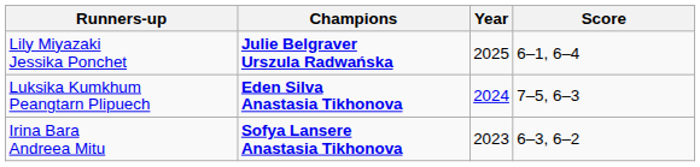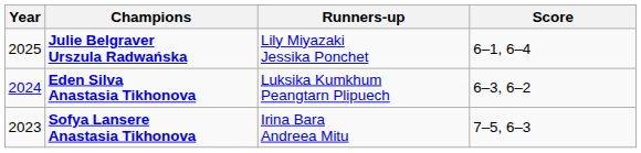columns swapped: Year <-> Runners-up
Eden Silva Anastasia Tikhonova | Score: 7–5, 6–3 -> 6–3, 6–2
Sofya Lansere Anastasia Tikhonova | Score: 6–3, 6–2 -> 7–5, 6–3
